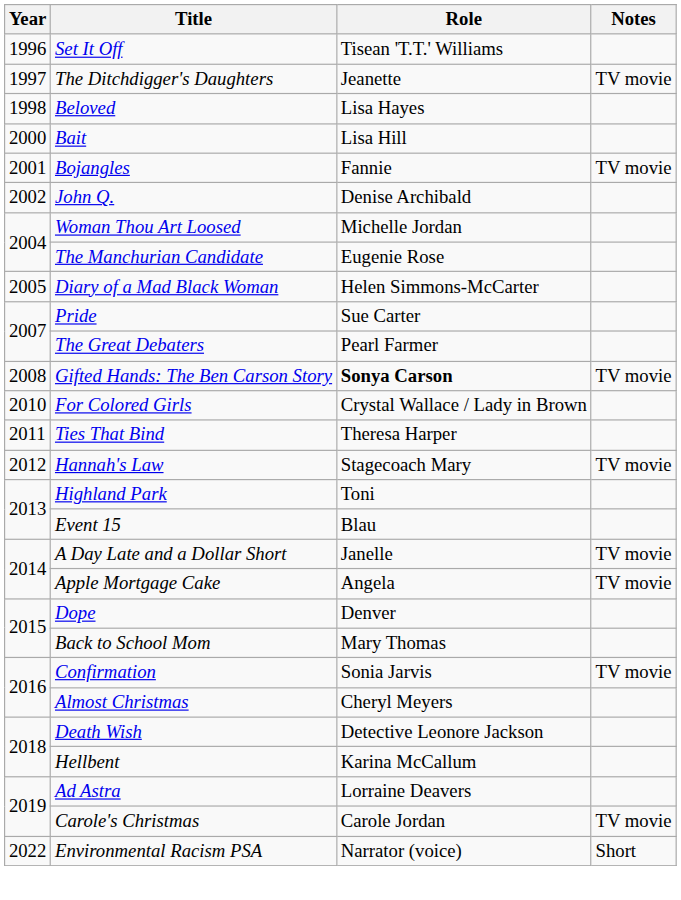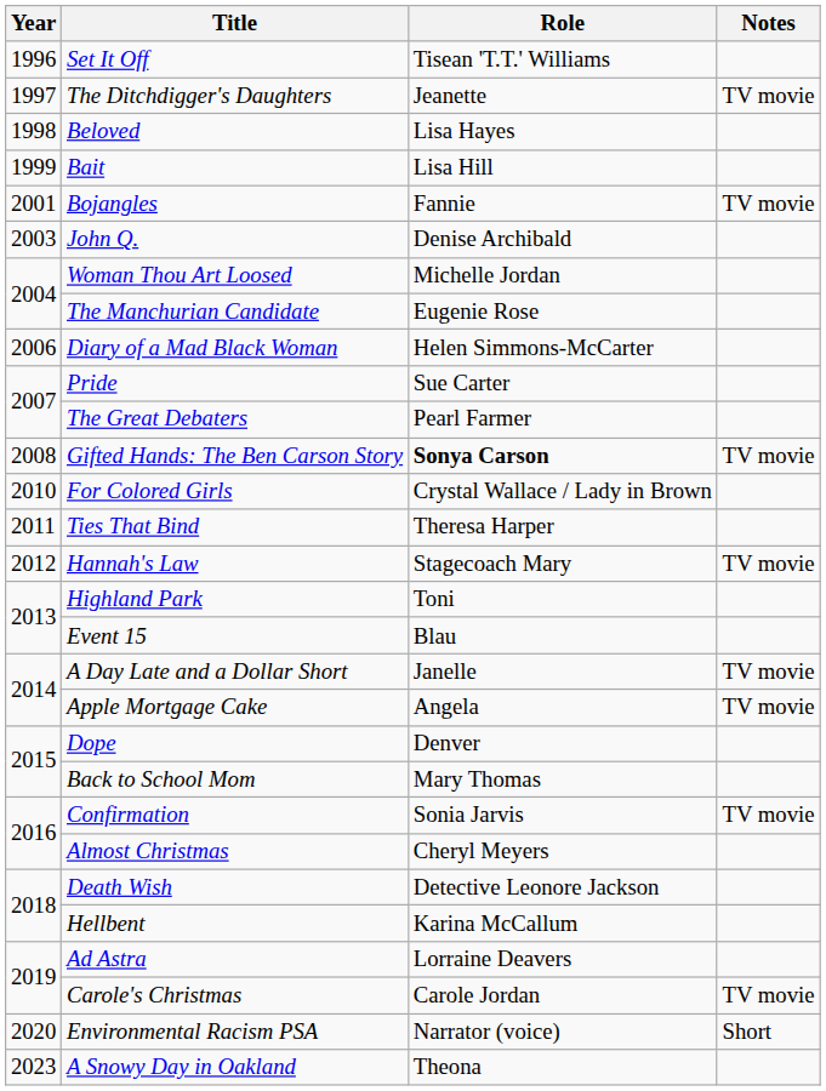Bait | Year: 2000 -> 1999
John Q. | Year: 2002 -> 2003
Diary of a Mad Black Woman | Year: 2005 -> 2006
Environmental Racism PSA | Year: 2022 -> 2020
+ row: 2023 | A Snowy Day in Oakland | Theona
